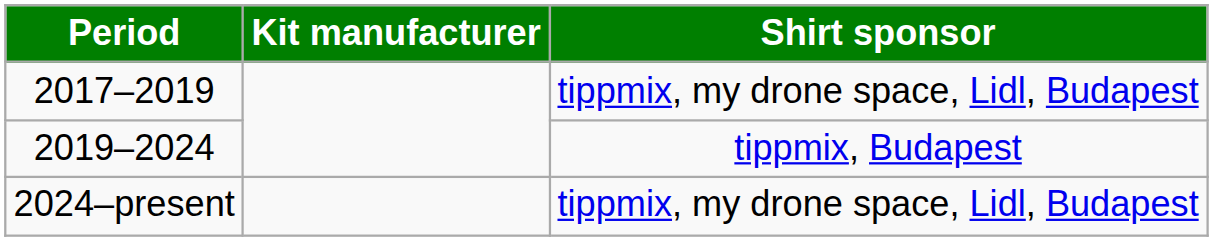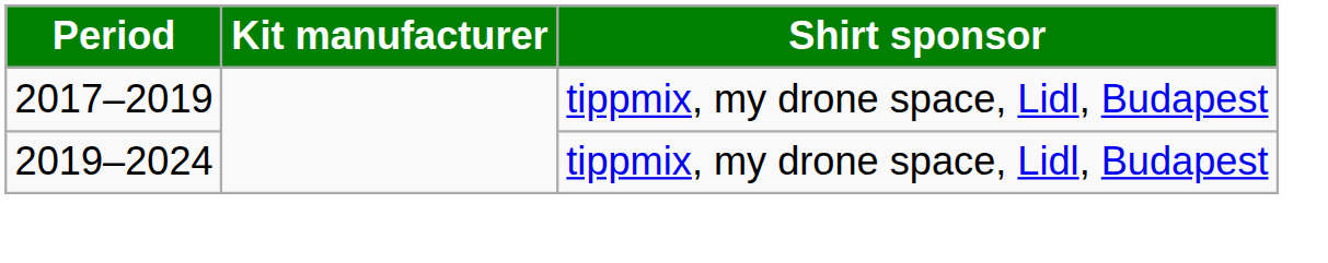2019–2024 | Shirt sponsor: tippmix, Budapest -> tippmix, my drone space, Lidl, Budapest
- row: 2024–present | tippmix, my drone space, Lidl, Budapest
